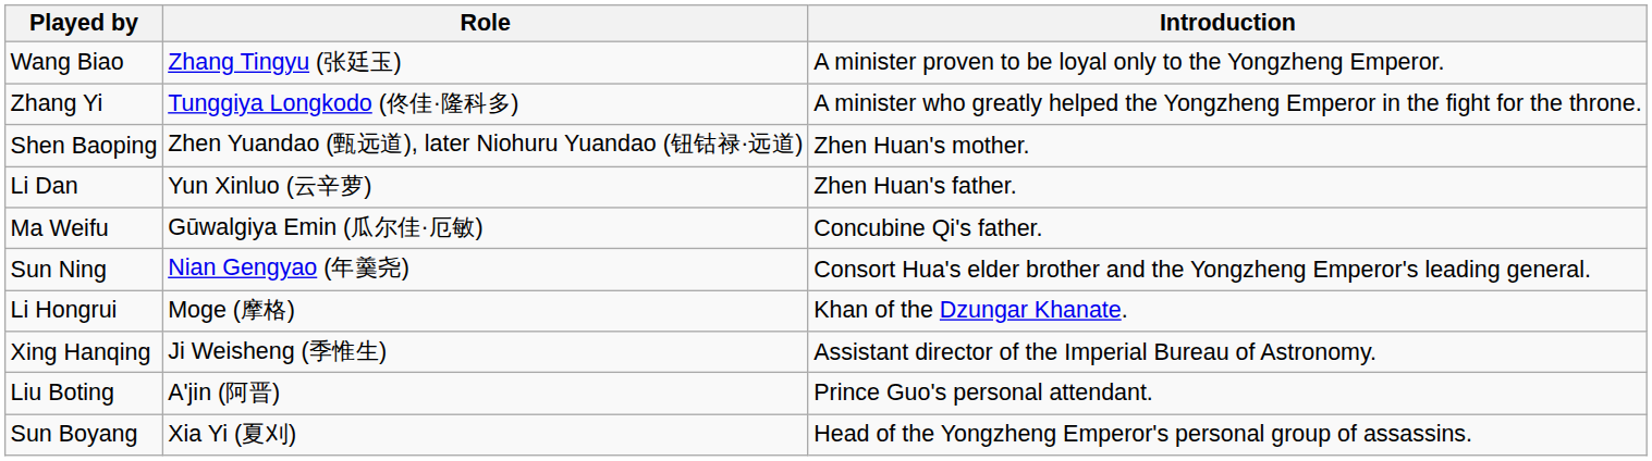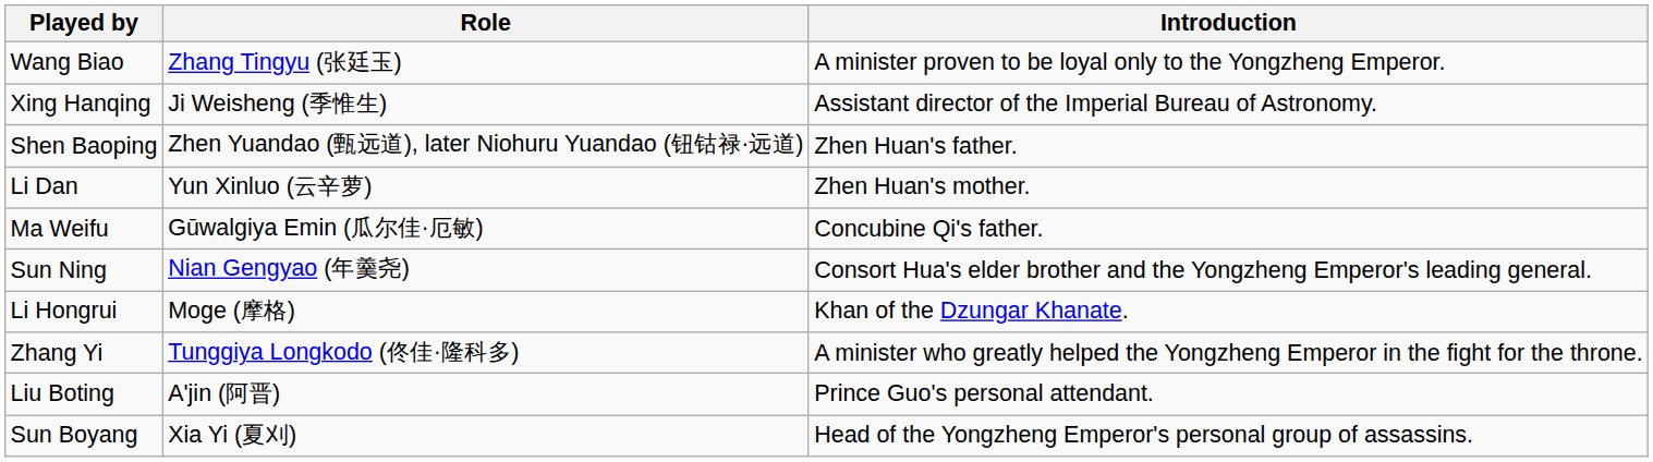rows swapped: Zhang Yi <-> Xing Hanqing
Shen Baoping | Introduction: Zhen Huan's mother. -> Zhen Huan's father.
Li Dan | Introduction: Zhen Huan's father. -> Zhen Huan's mother.
